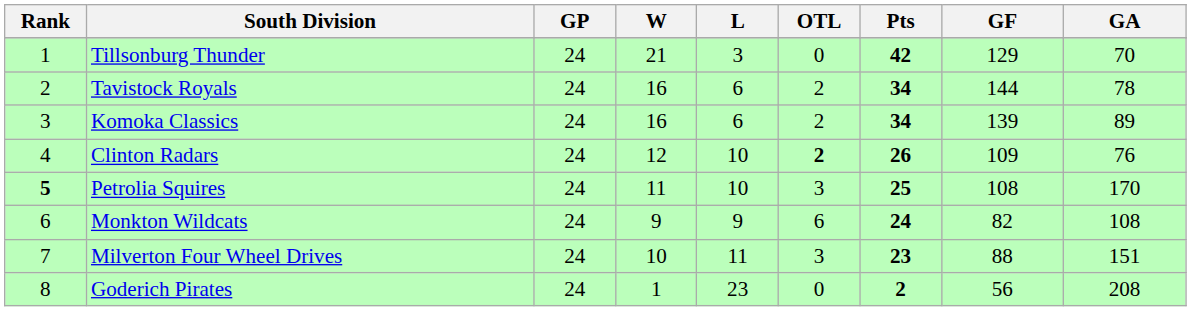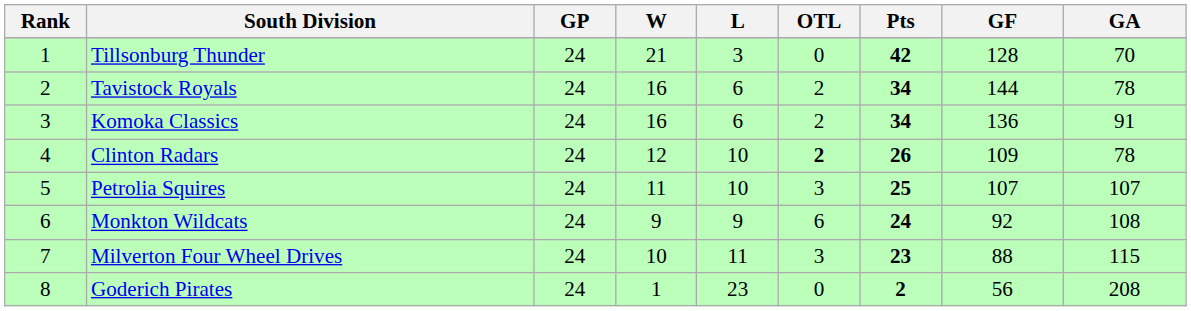Tillsonburg Thunder | GF: 129 -> 128
Komoka Classics | GF: 139 -> 136
Komoka Classics | GA: 89 -> 91
Clinton Radars | GA: 76 -> 78
Petrolia Squires | Rank: bold -> normal
Petrolia Squires | GF: 108 -> 107
Petrolia Squires | GA: 170 -> 107
Monkton Wildcats | GF: 82 -> 92
Milverton Four Wheel Drives | GA: 151 -> 115
